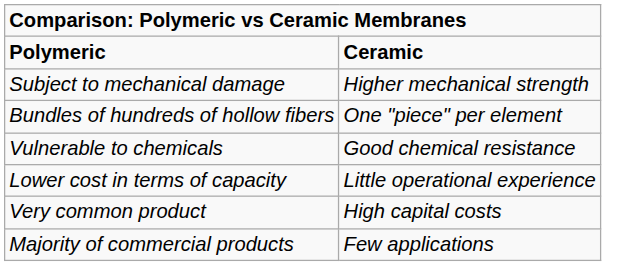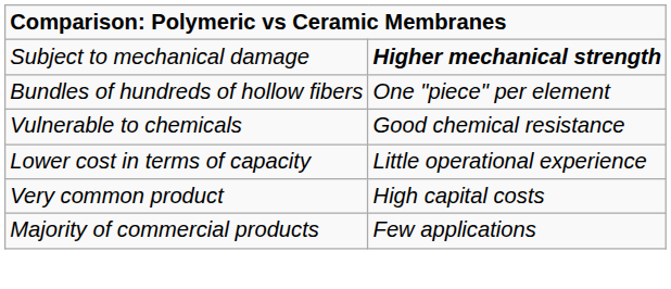- row: Polymeric | Ceramic
Subject to mechanical damage | column 2: normal -> bold
